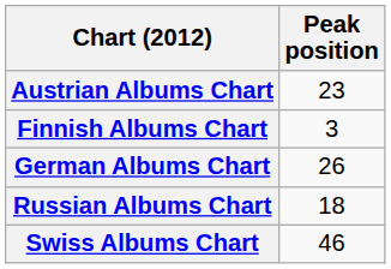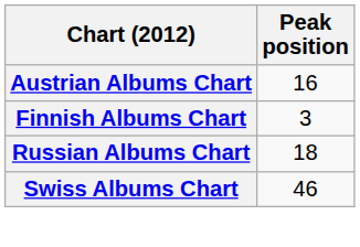Austrian Albums Chart | Peak position: 23 -> 16
- row: German Albums Chart | 26
